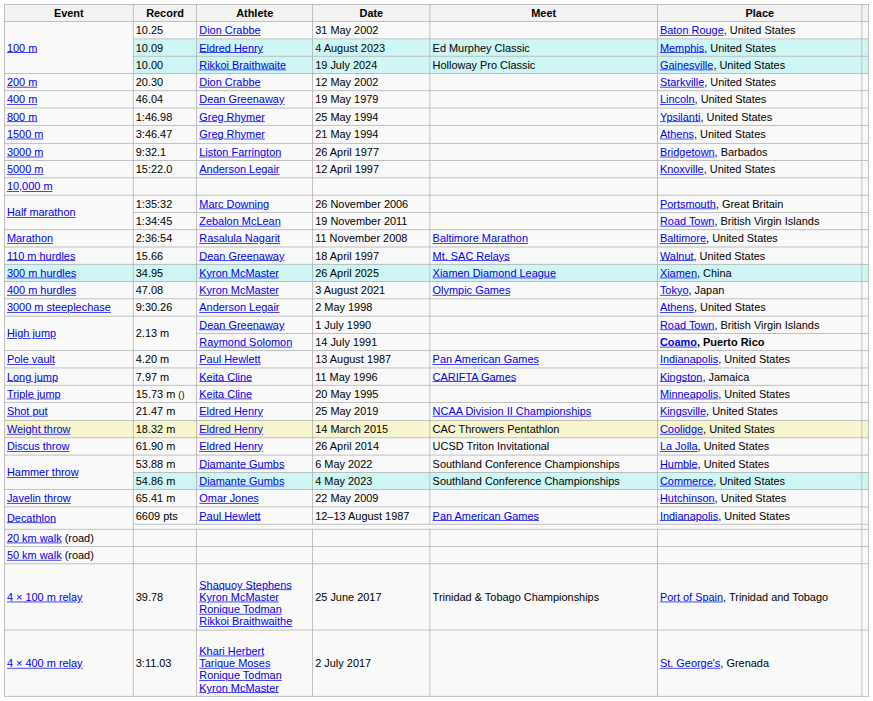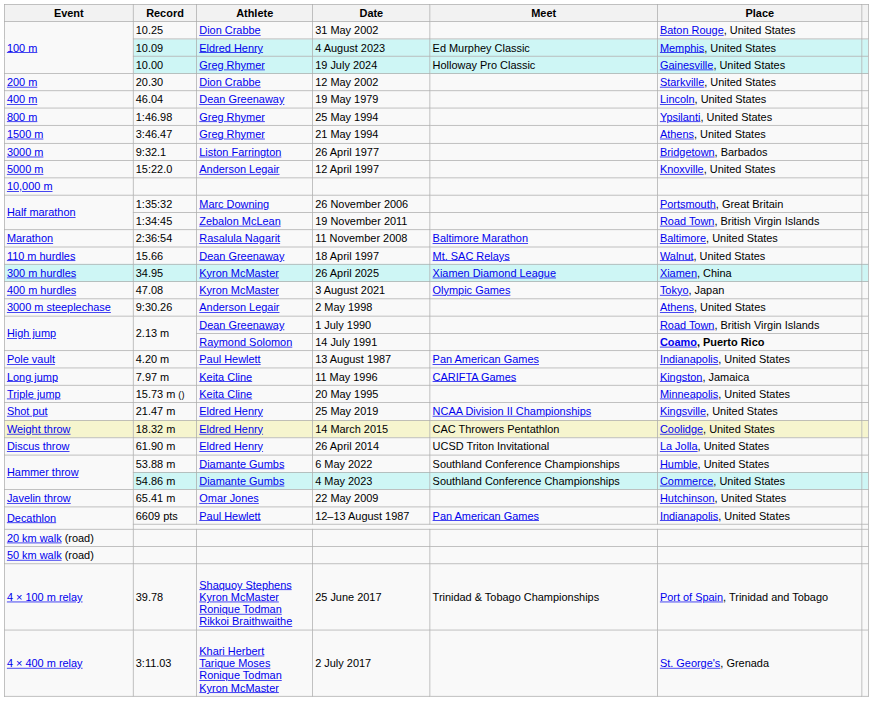19 July 2024 | Athlete: Rikkoi Braithwaite -> Greg Rhymer
